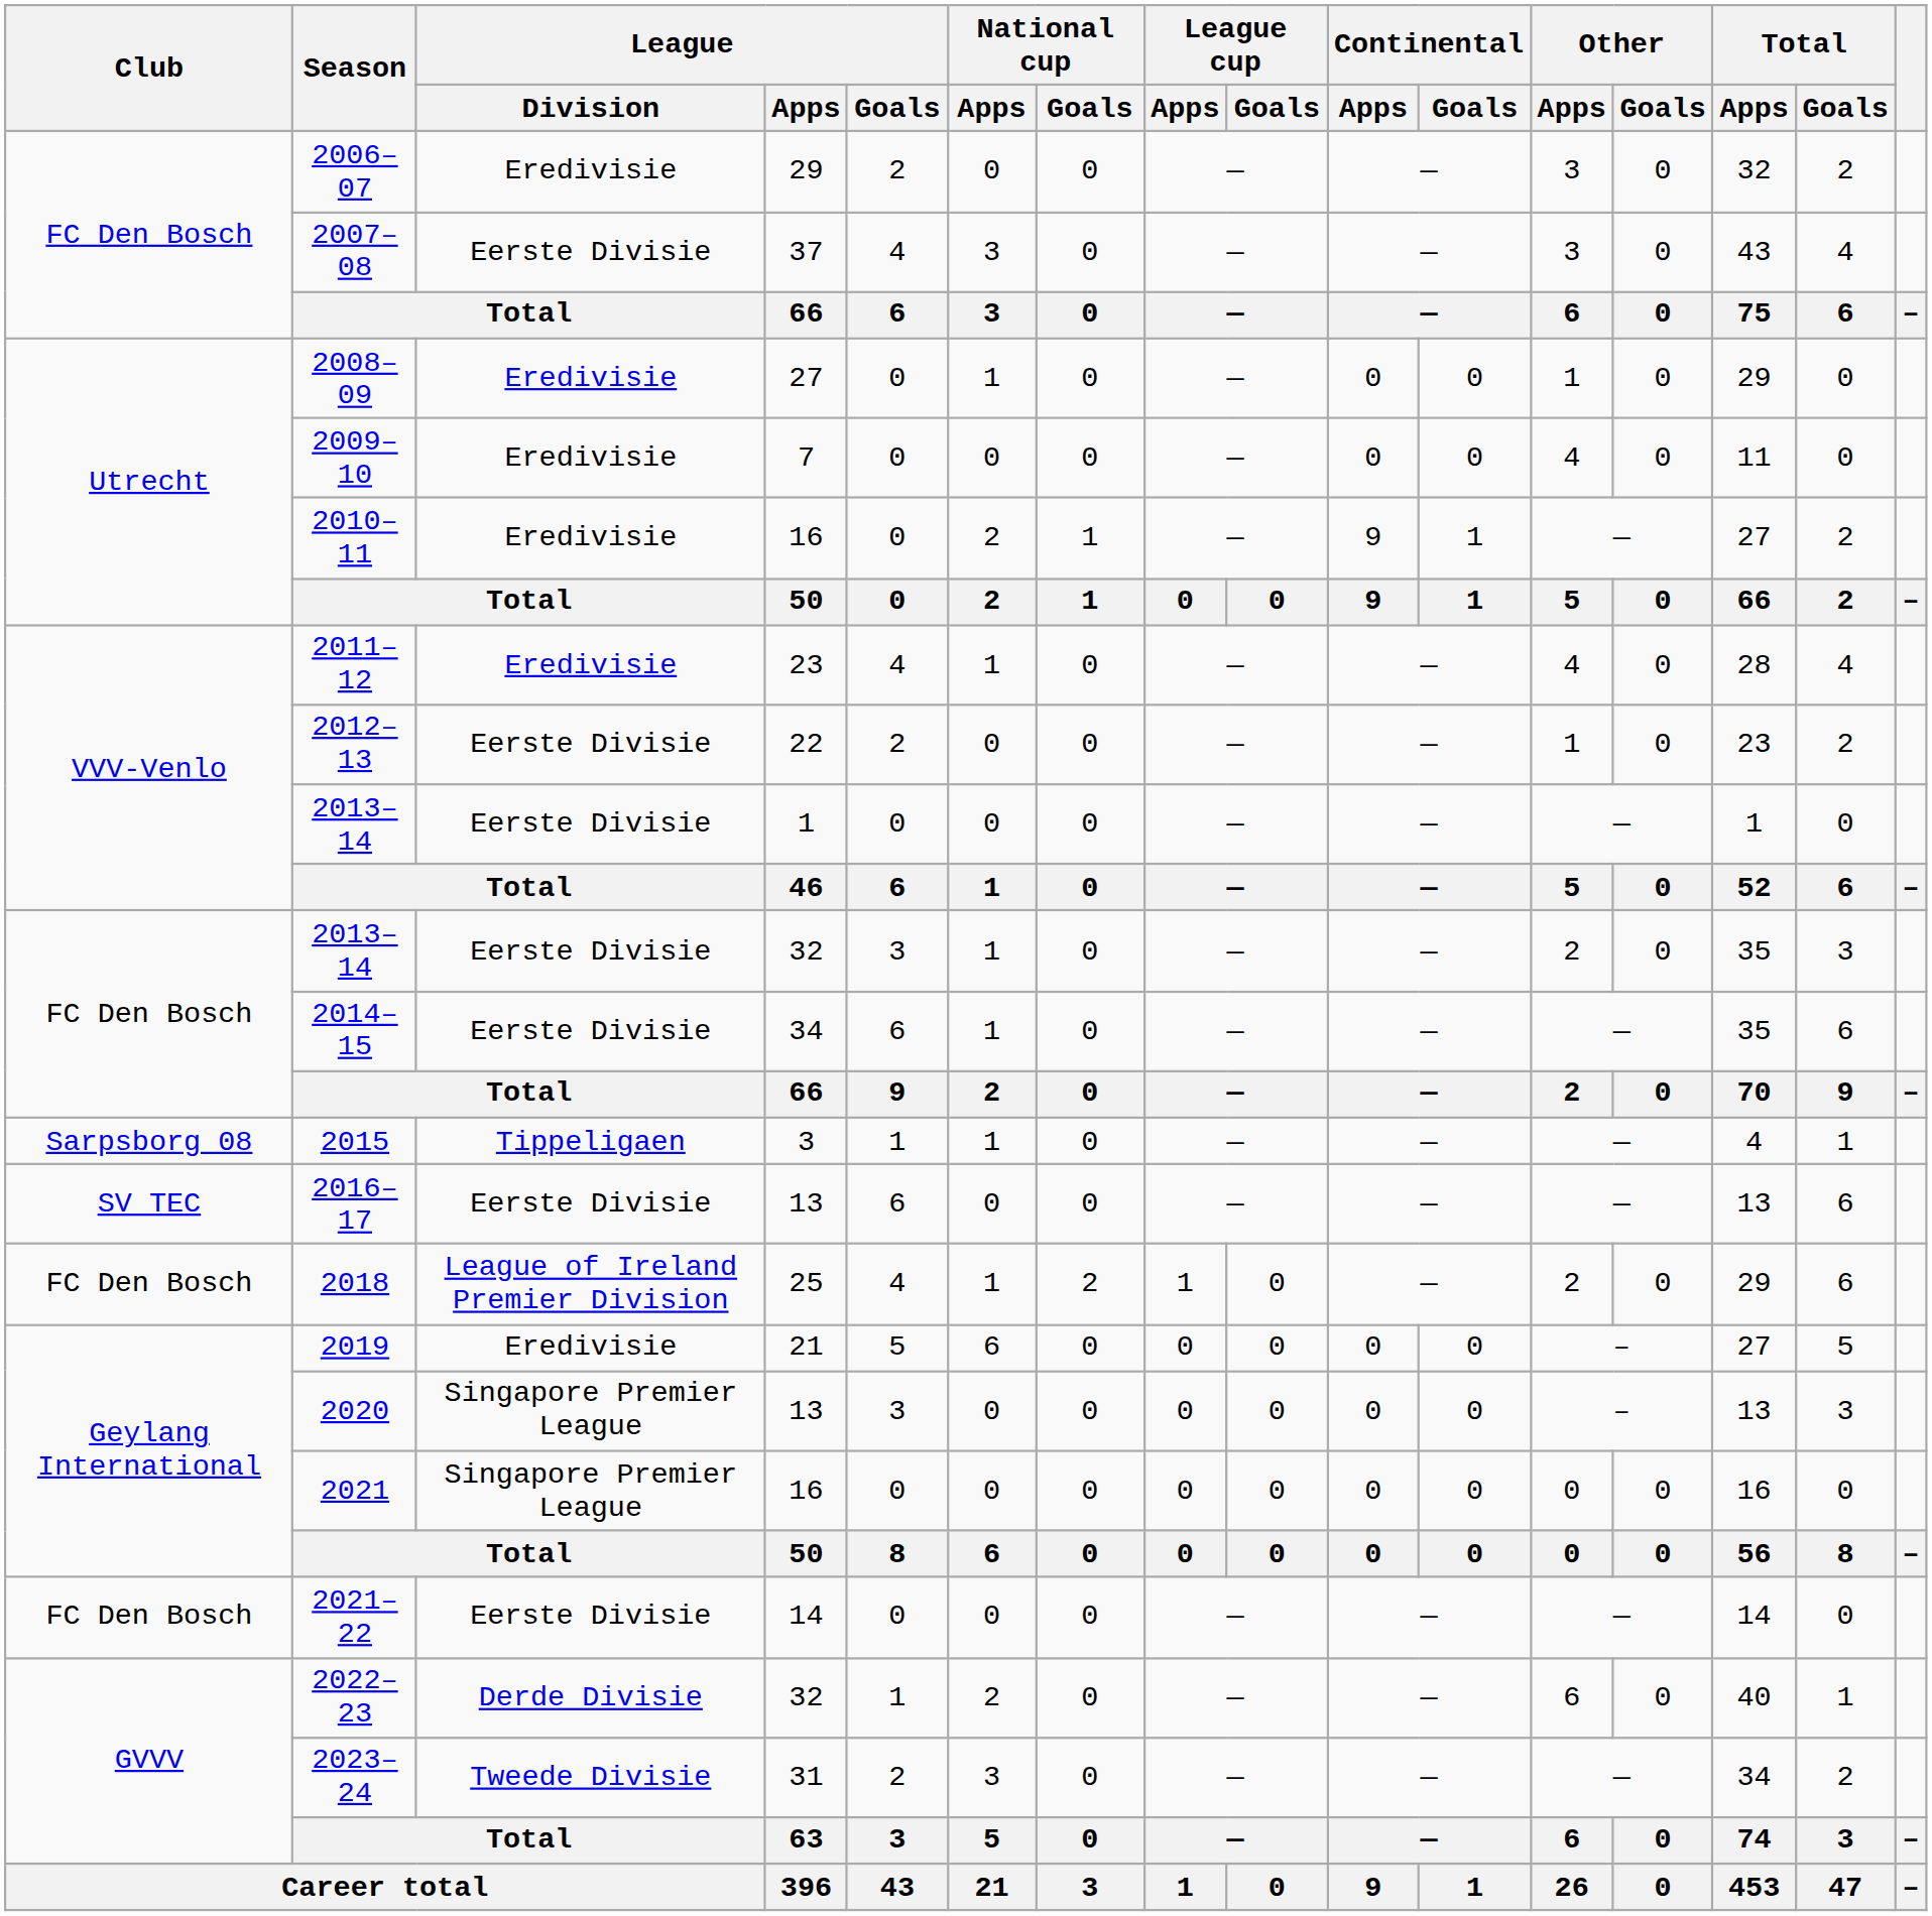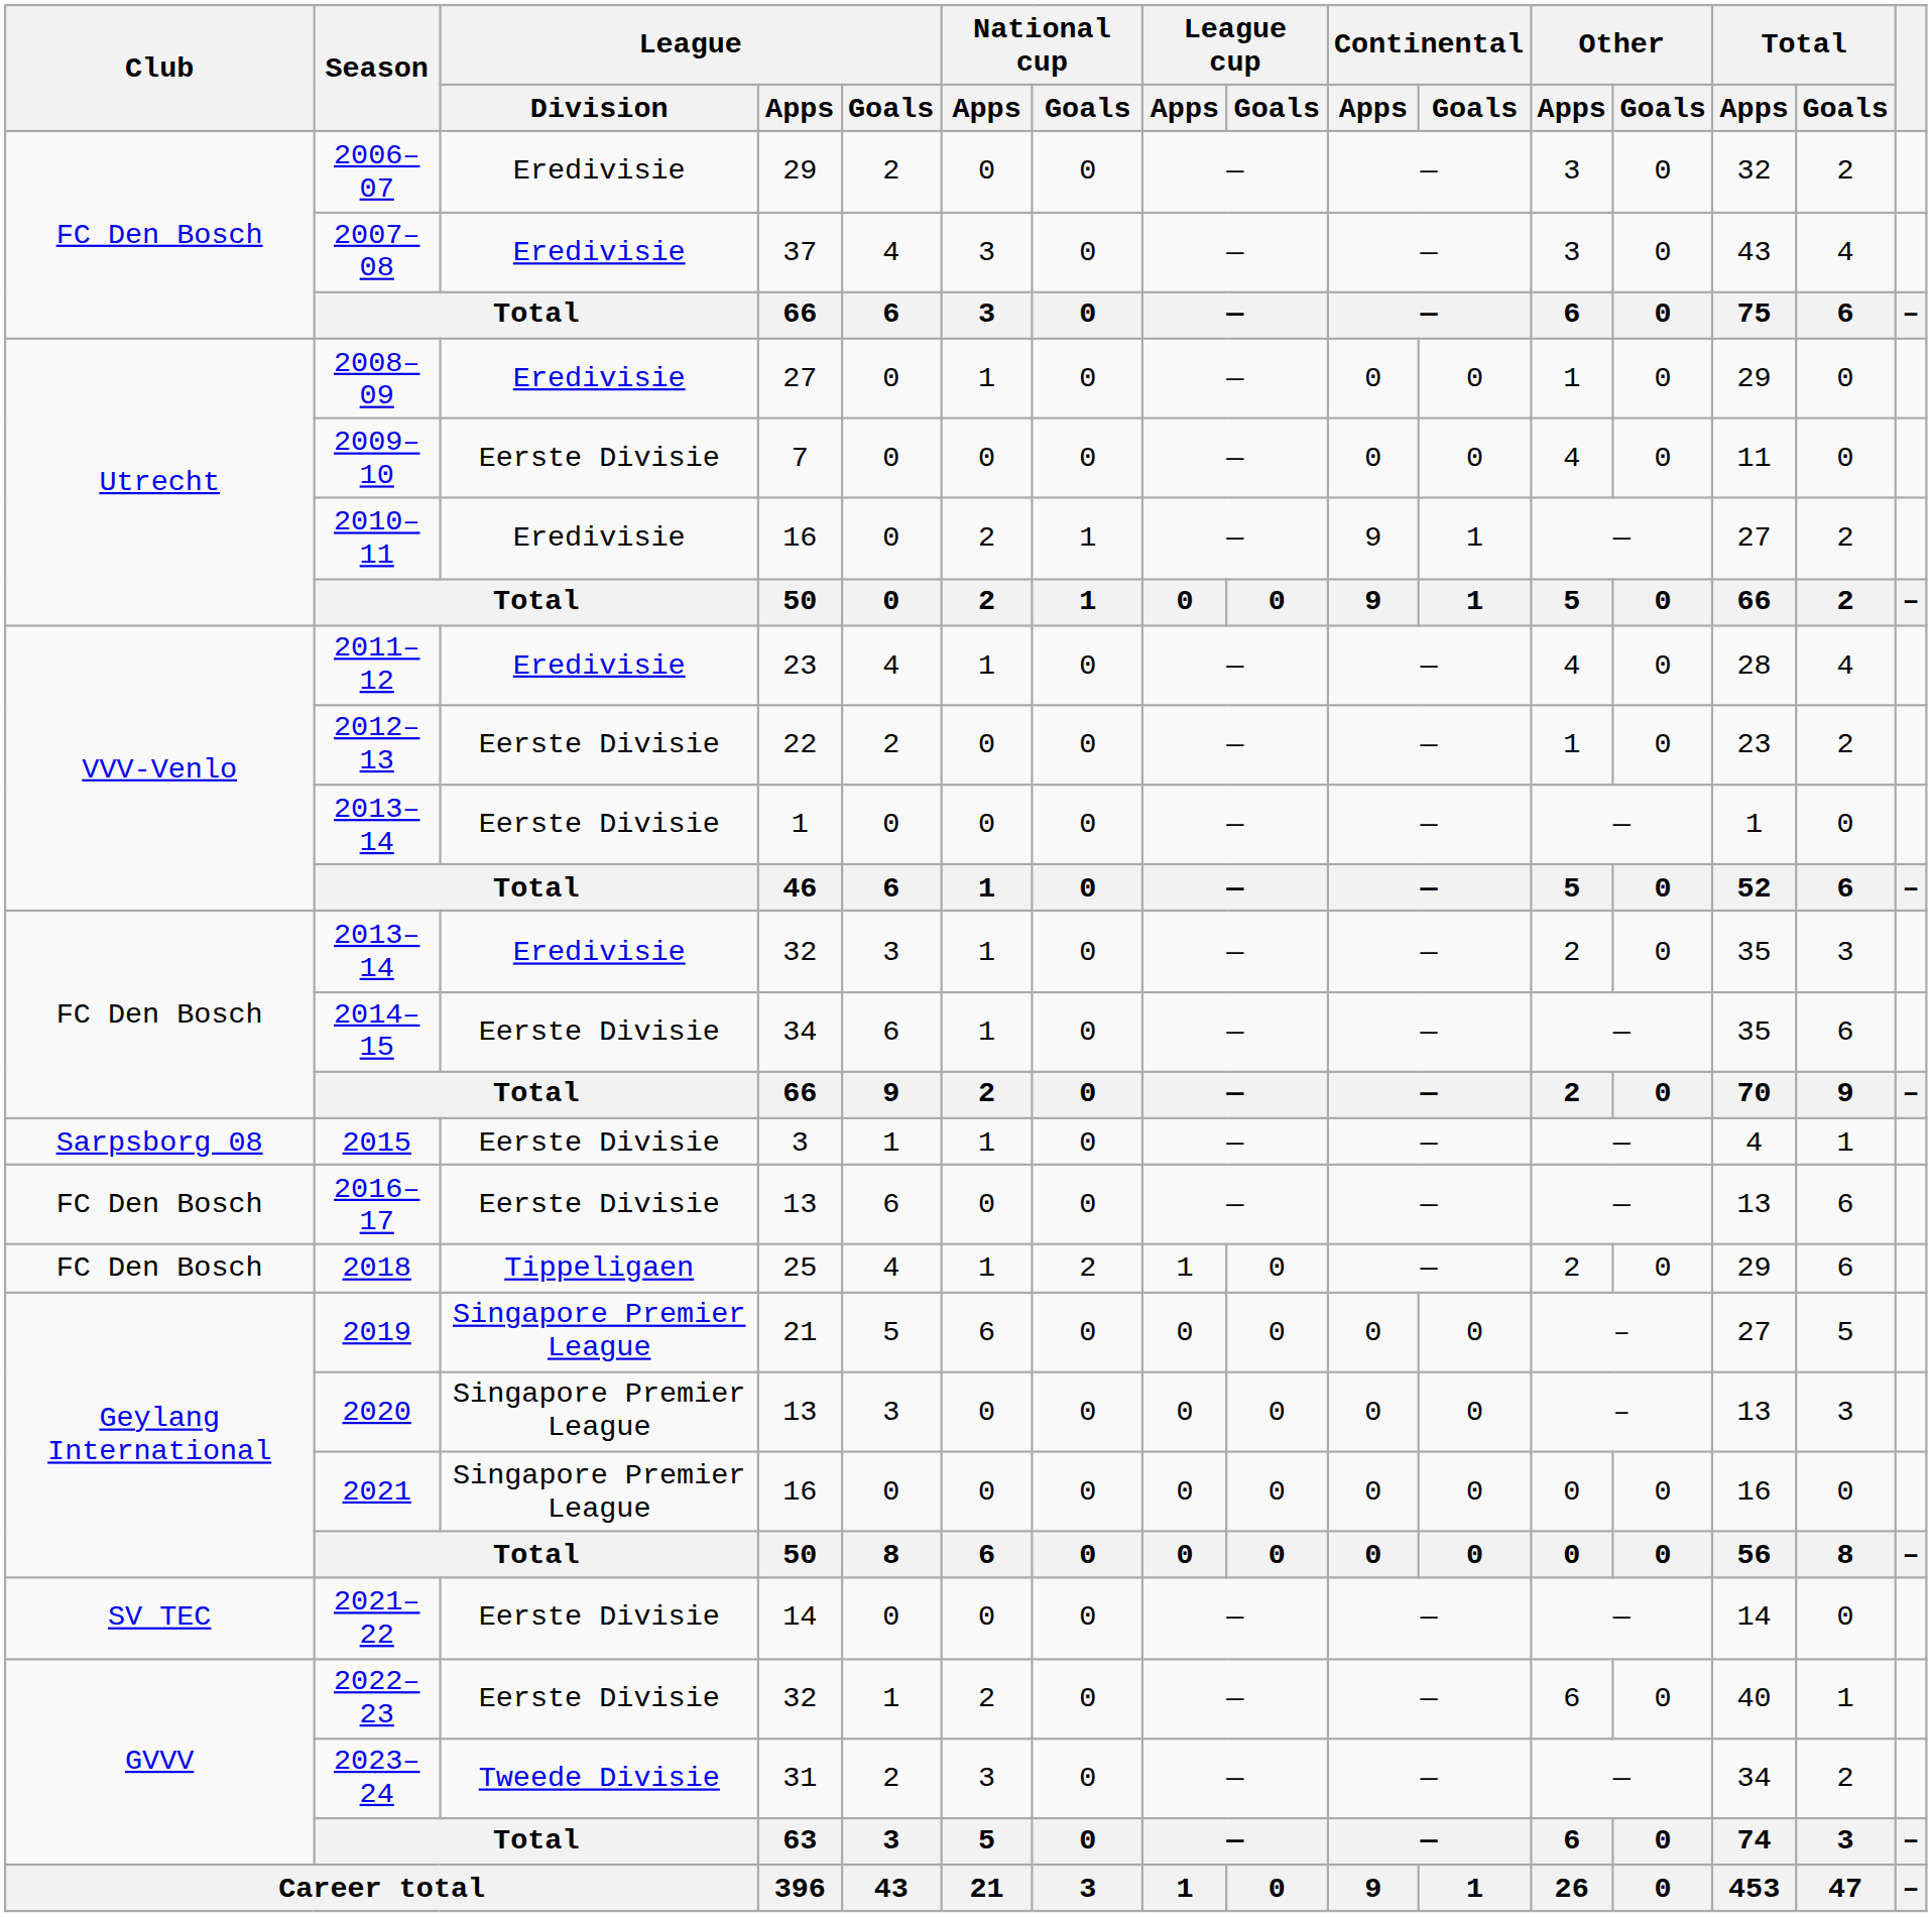2007–08 | League / Division: Eerste Divisie -> Eredivisie
2009–10 | League / Division: Eredivisie -> Eerste Divisie
2013–14 / 32 | League / Division: Eerste Divisie -> Eredivisie
2015 | League / Division: Tippeligaen -> Eerste Divisie
2016–17 | Club: SV TEC -> FC Den Bosch
2018 | League / Division: League of Ireland Premier Division -> Tippeligaen
2019 | League / Division: Eredivisie -> Singapore Premier League
2021–22 | Club: FC Den Bosch -> SV TEC
2022–23 | League / Division: Derde Divisie -> Eerste Divisie
